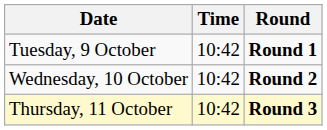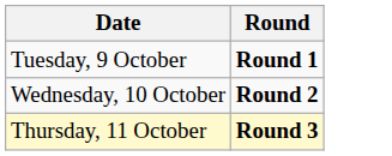- column: Time | 10:42 | 10:42 | 10:42
